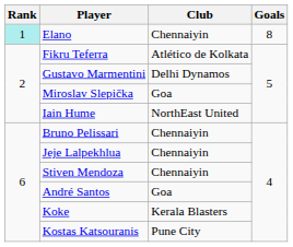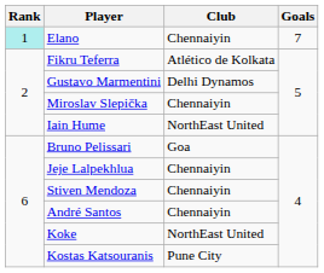Elano | Goals: 8 -> 7
Miroslav Slepička | Club: Goa -> Chennaiyin
Bruno Pelissari | Club: Chennaiyin -> Goa
André Santos | Club: Goa -> Chennaiyin
Koke | Club: Kerala Blasters -> NorthEast United
